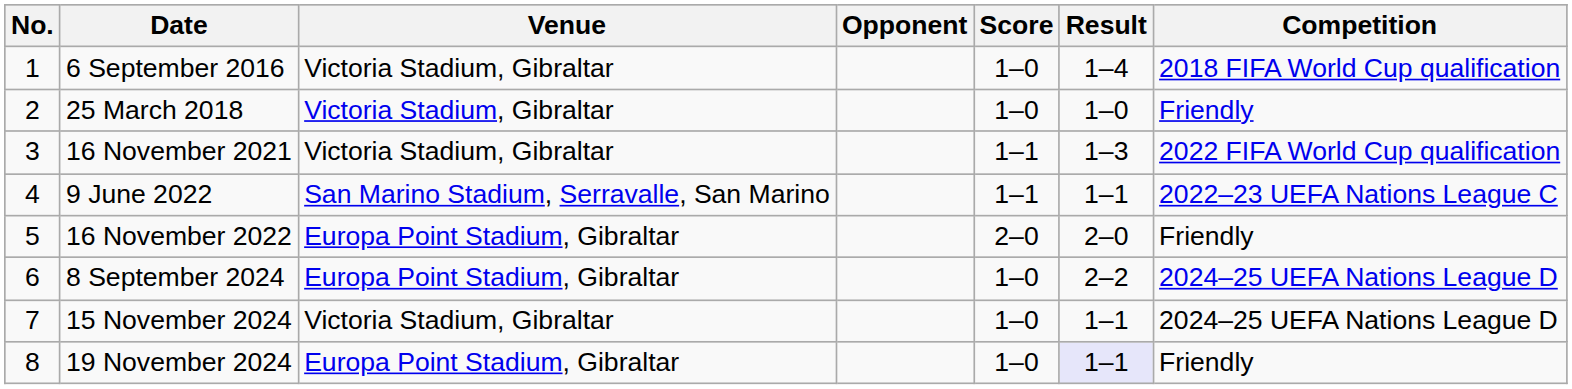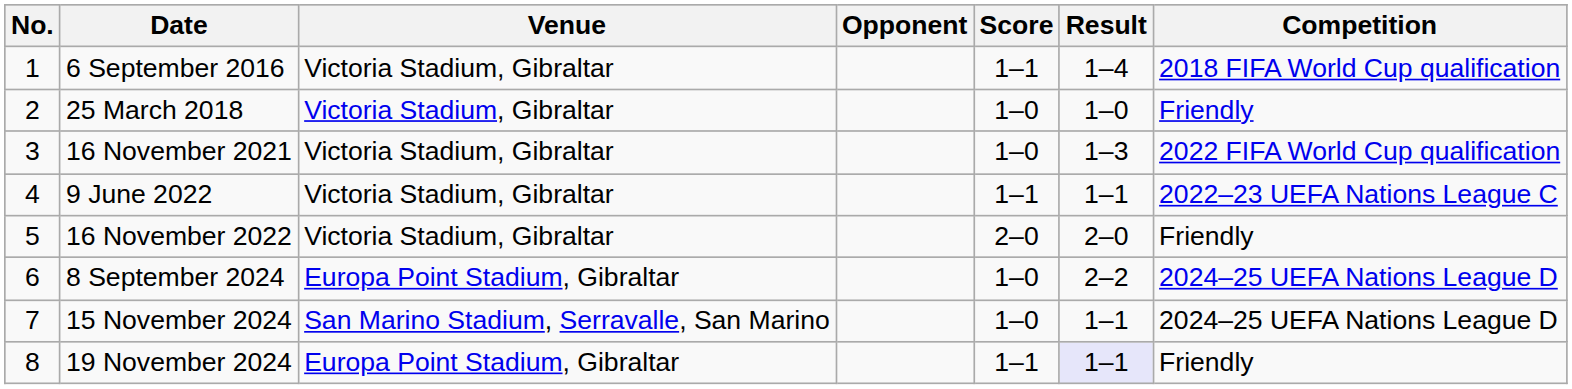6 September 2016 | Score: 1–0 -> 1–1
16 November 2021 | Score: 1–1 -> 1–0
9 June 2022 | Venue: San Marino Stadium, Serravalle, San Marino -> Victoria Stadium, Gibraltar
16 November 2022 | Venue: Europa Point Stadium, Gibraltar -> Victoria Stadium, Gibraltar
15 November 2024 | Venue: Victoria Stadium, Gibraltar -> San Marino Stadium, Serravalle, San Marino
19 November 2024 | Score: 1–0 -> 1–1
